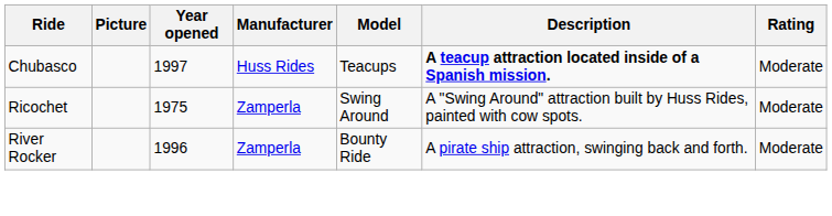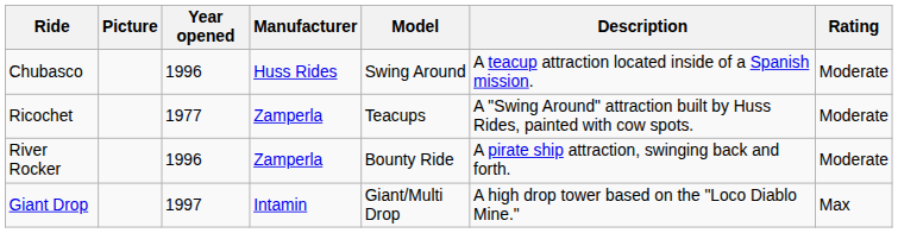Chubasco | Year opened: 1997 -> 1996
Chubasco | Model: Teacups -> Swing Around
Chubasco | Description: bold -> normal
Ricochet | Year opened: 1975 -> 1977
Ricochet | Model: Swing Around -> Teacups
+ row: Giant Drop | 1997 | Intamin | Giant/Multi Drop | A high drop tower based on the "Loco Diablo Mine." | Max
